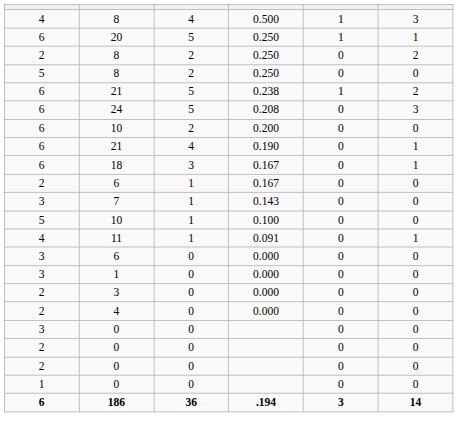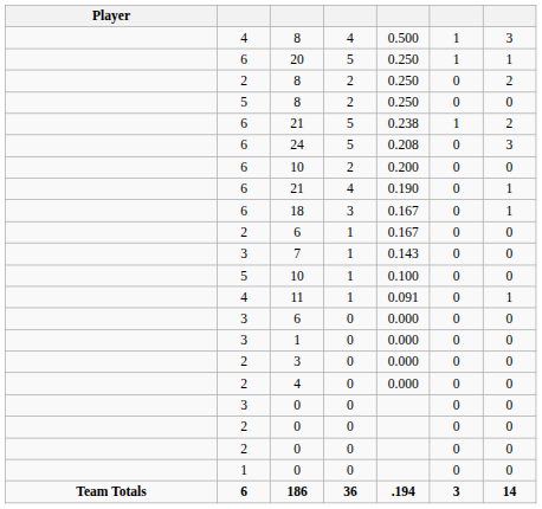+ column: Player | Team Totals
